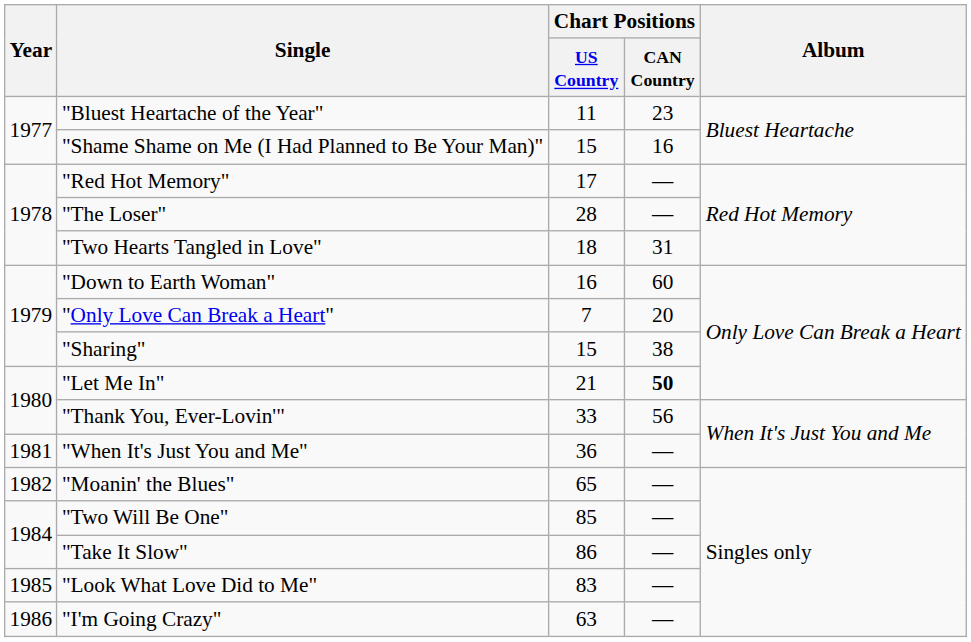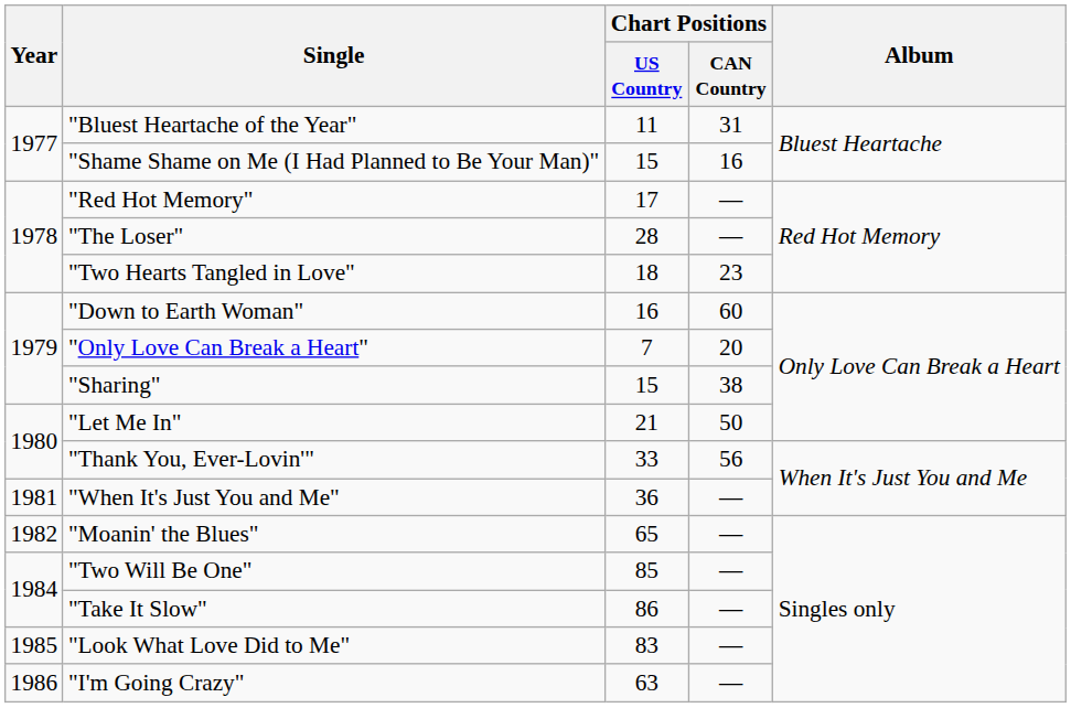"Bluest Heartache of the Year" | Chart Positions / CAN Country: 23 -> 31
"Two Hearts Tangled in Love" | Chart Positions / CAN Country: 31 -> 23
"Let Me In" | Chart Positions / CAN Country: bold -> normal
